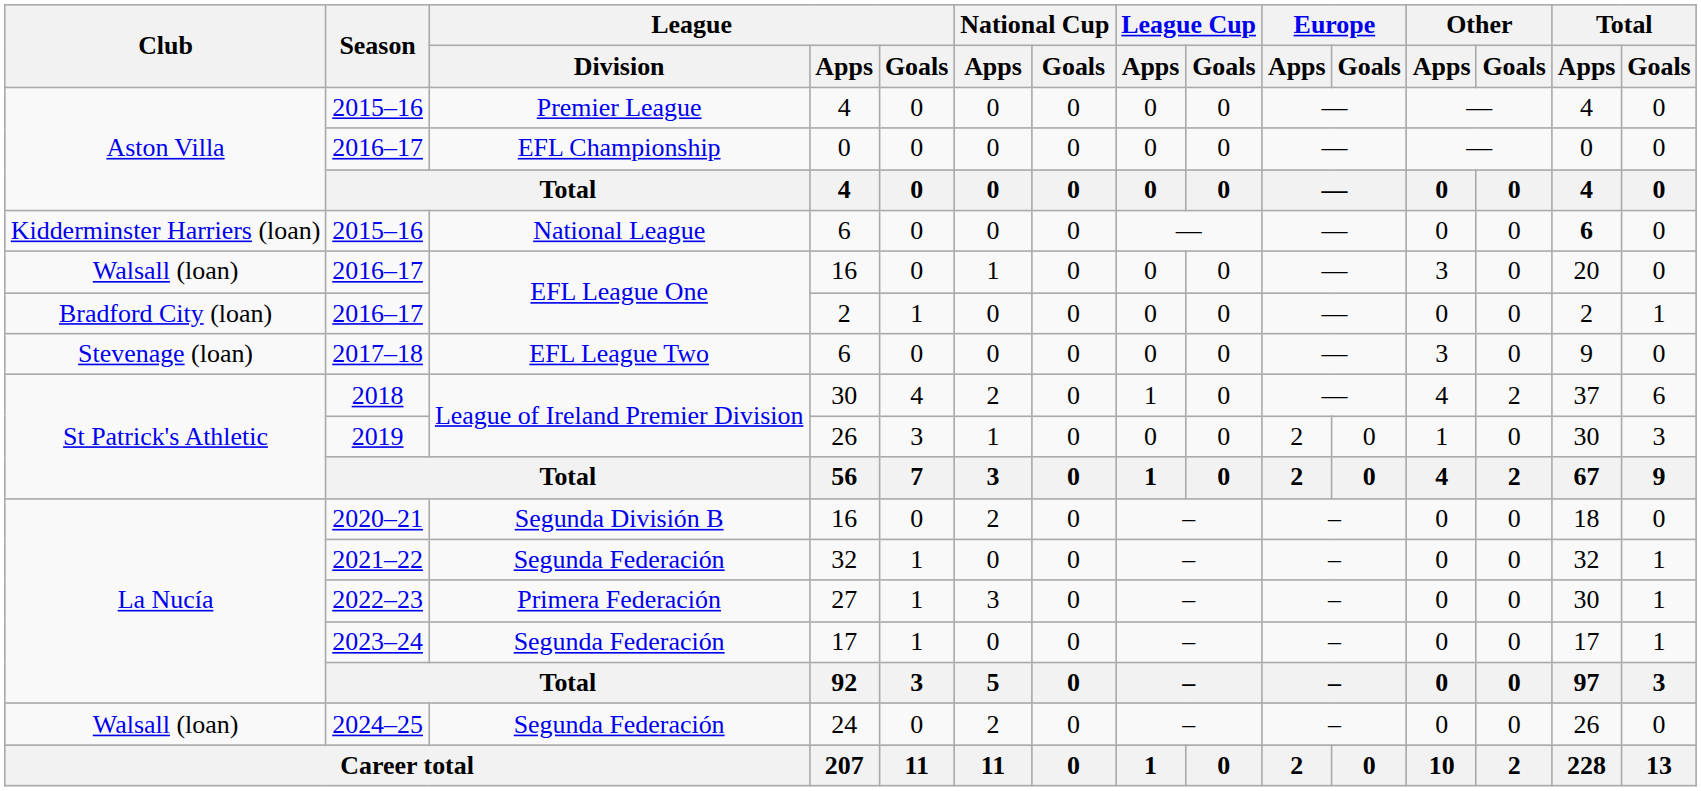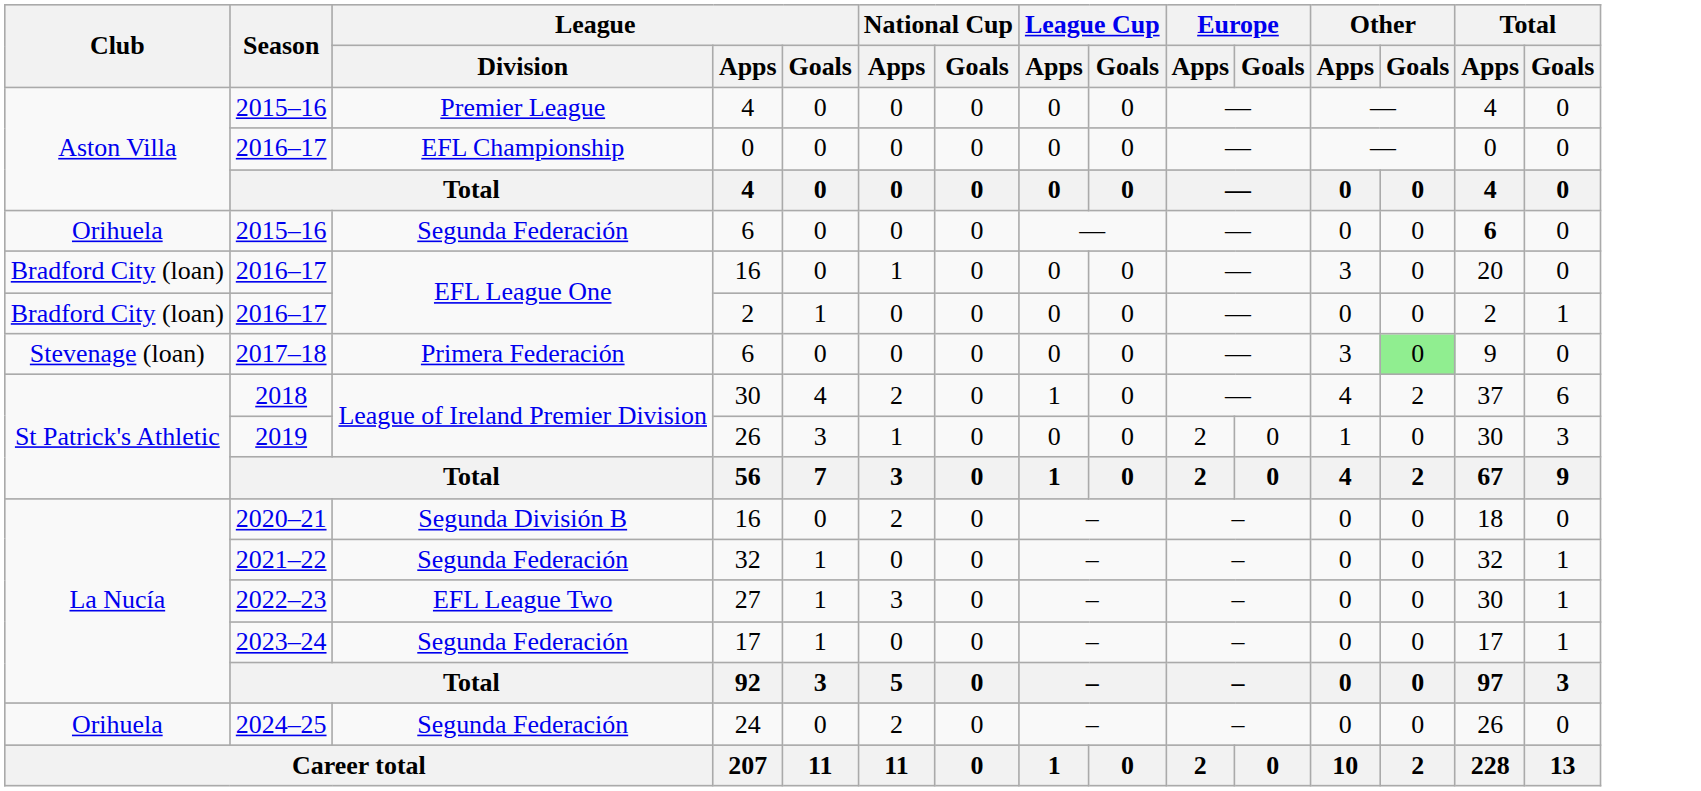2015–16 / 6 | Club: Kidderminster Harriers (loan) -> Orihuela
2015–16 / 6 | League / Division: National League -> Segunda Federación
2016–17 / 16 | Club: Walsall (loan) -> Bradford City (loan)
2017–18 / 6 | League / Division: EFL League Two -> Primera Federación
2017–18 / 6 | Other / Goals: no background -> lightgreen background
27 | League / Division: Primera Federación -> EFL League Two
24 | Club: Walsall (loan) -> Orihuela
